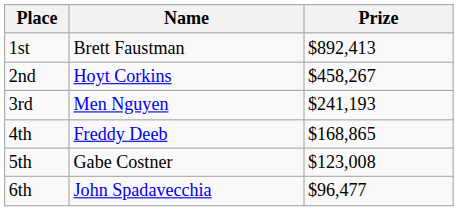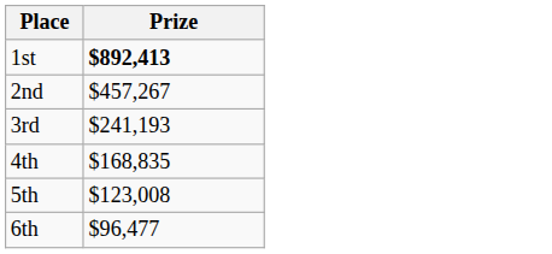- column: Name | Brett Faustman | Hoyt Corkins | Men Nguyen | Freddy Deeb | Gabe Costner | John Spadavecchia
1st | Prize: normal -> bold
2nd | Prize: $458,267 -> $457,267
4th | Prize: $168,865 -> $168,835
